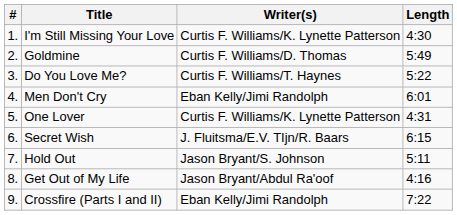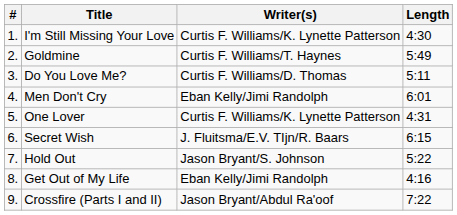Goldmine | Writer(s): Curtis F. Williams/D. Thomas -> Curtis F. Williams/T. Haynes
Do You Love Me? | Writer(s): Curtis F. Williams/T. Haynes -> Curtis F. Williams/D. Thomas
Do You Love Me? | Length: 5:22 -> 5:11
Hold Out | Length: 5:11 -> 5:22
Get Out of My Life | Writer(s): Jason Bryant/Abdul Ra'oof -> Eban Kelly/Jimi Randolph
Crossfire (Parts I and II) | Writer(s): Eban Kelly/Jimi Randolph -> Jason Bryant/Abdul Ra'oof
